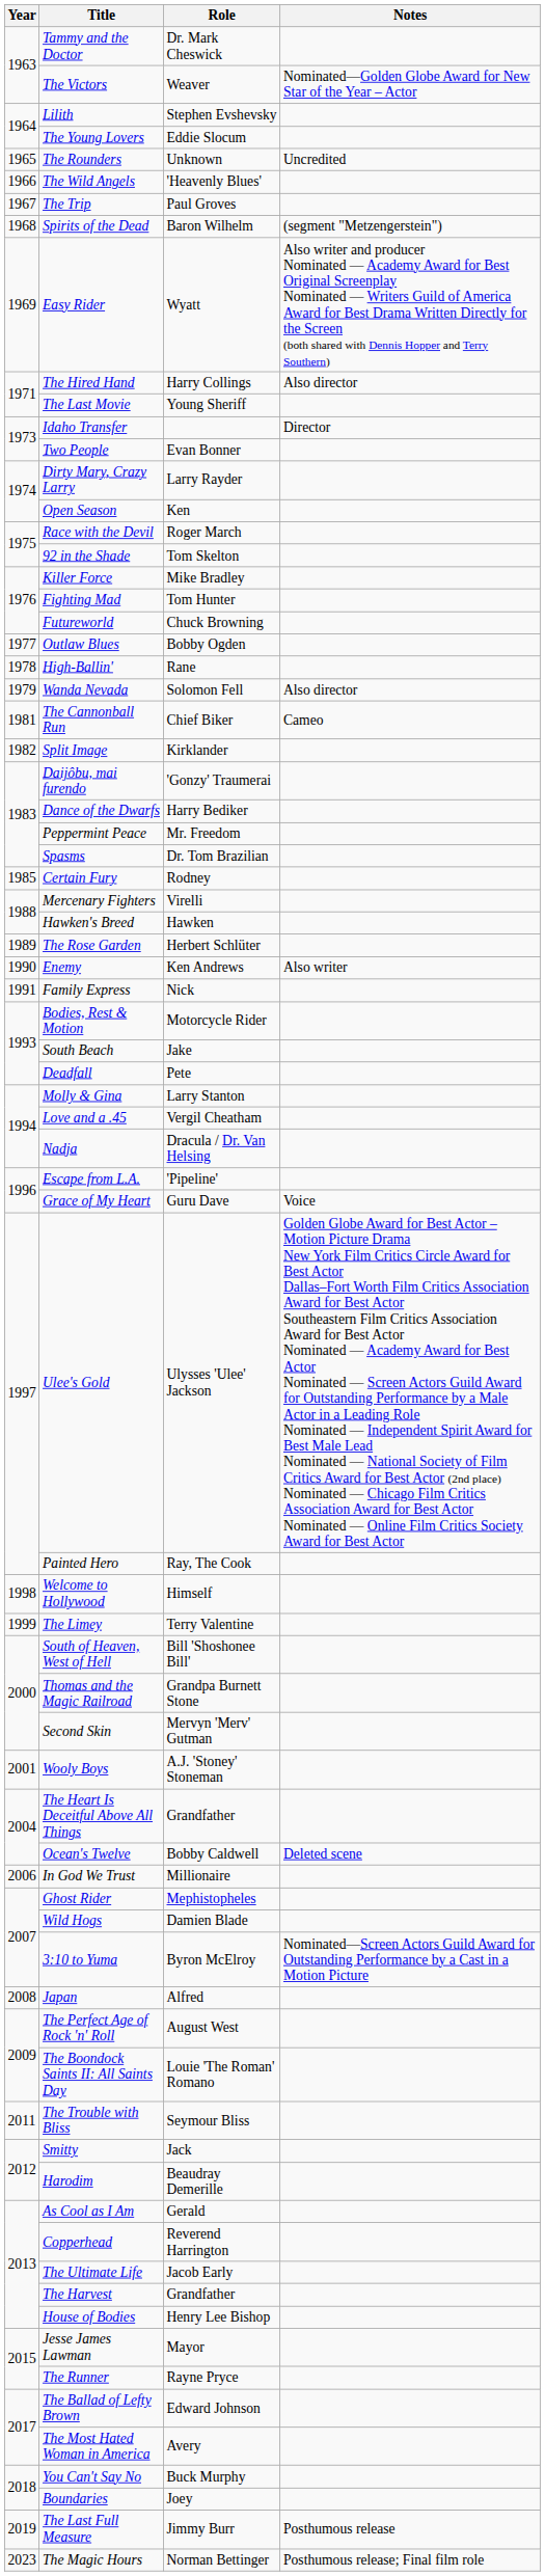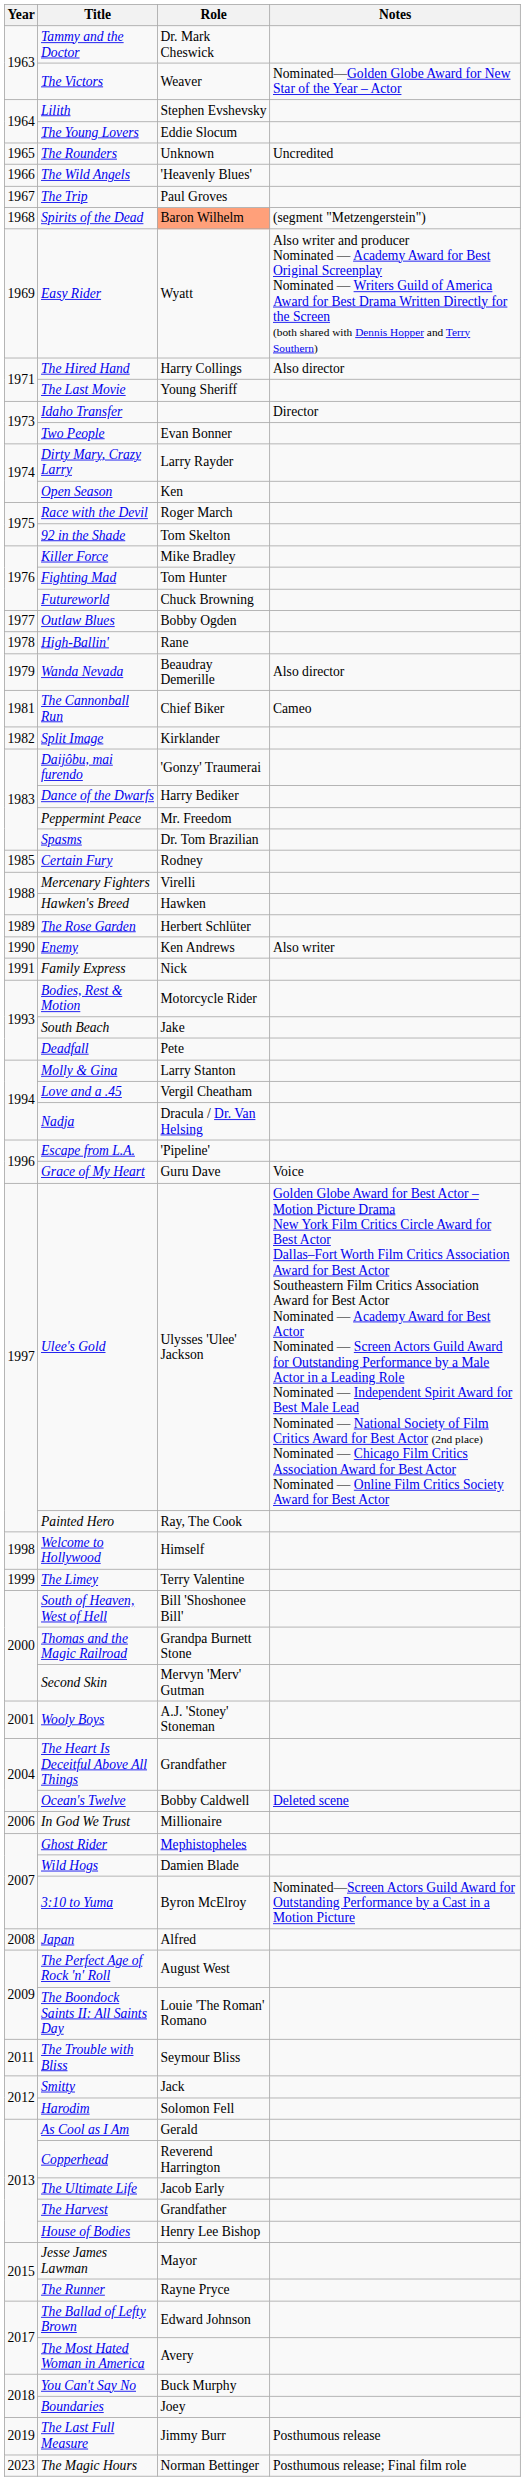Spirits of the Dead | Role: no background -> lightsalmon background
Wanda Nevada | Role: Solomon Fell -> Beaudray Demerille
Harodim | Role: Beaudray Demerille -> Solomon Fell
